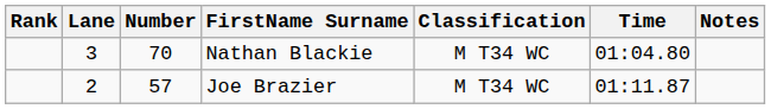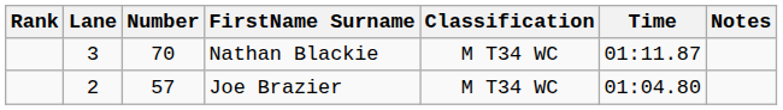Nathan Blackie | Time: 01:04.80 -> 01:11.87
Joe Brazier | Time: 01:11.87 -> 01:04.80
